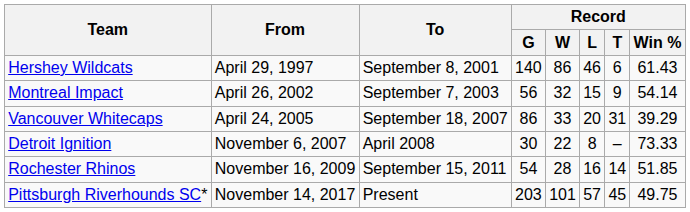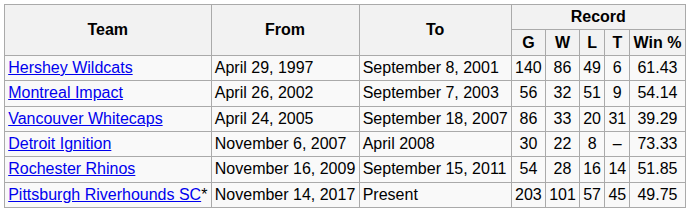Hershey Wildcats | Record / L: 46 -> 49
Montreal Impact | Record / L: 15 -> 51
